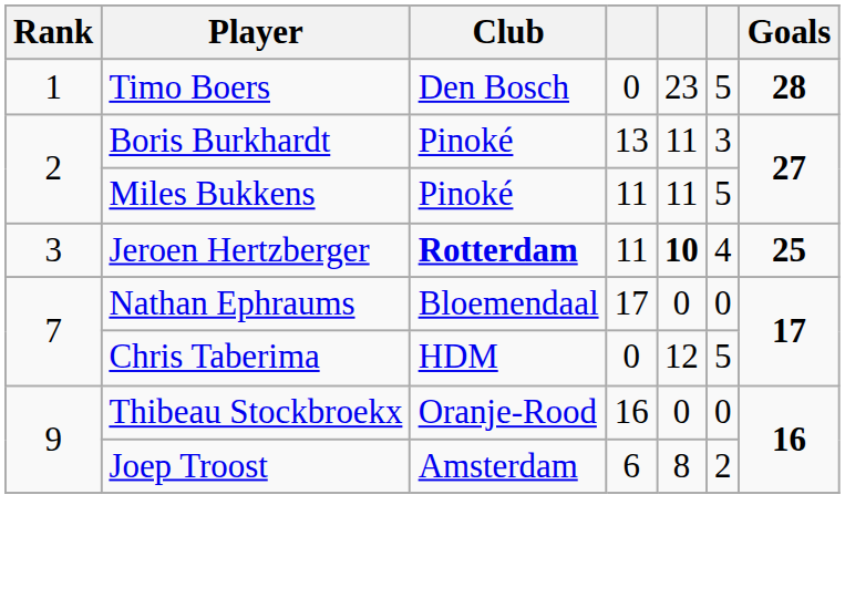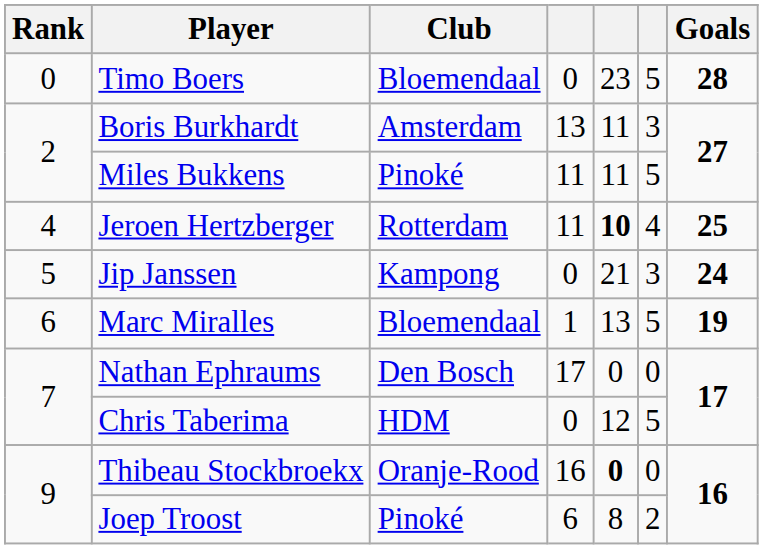Timo Boers | Rank: 1 -> 0
Timo Boers | Club: Den Bosch -> Bloemendaal
Boris Burkhardt | Club: Pinoké -> Amsterdam
Jeroen Hertzberger | Rank: 3 -> 4
Jeroen Hertzberger | Club: bold -> normal
+ row: 5 | Jip Janssen | Kampong | 0 | 21 | 3 | 24
+ row: 6 | Marc Miralles | Bloemendaal | 1 | 13 | 5 | 19
Nathan Ephraums | Club: Bloemendaal -> Den Bosch
Thibeau Stockbroekx | column 5: normal -> bold
Joep Troost | Club: Amsterdam -> Pinoké
